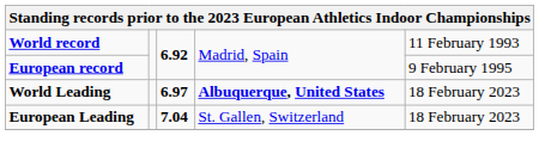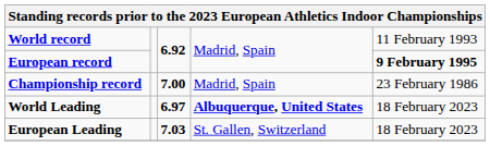European record | column 5: normal -> bold
+ row: Championship record | 7.00 | Madrid, Spain | 23 February 1986
European Leading | column 3: 7.04 -> 7.03
